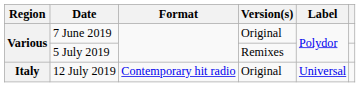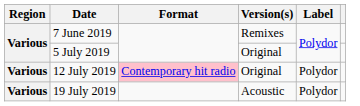7 June 2019 | Version(s): Original -> Remixes
5 July 2019 | Version(s): Remixes -> Original
12 July 2019 | Region: Italy -> Various
12 July 2019 | Format: no background -> pink background
12 July 2019 | Label: Universal -> Polydor
+ row: Various | 19 July 2019 | Acoustic | Polydor
